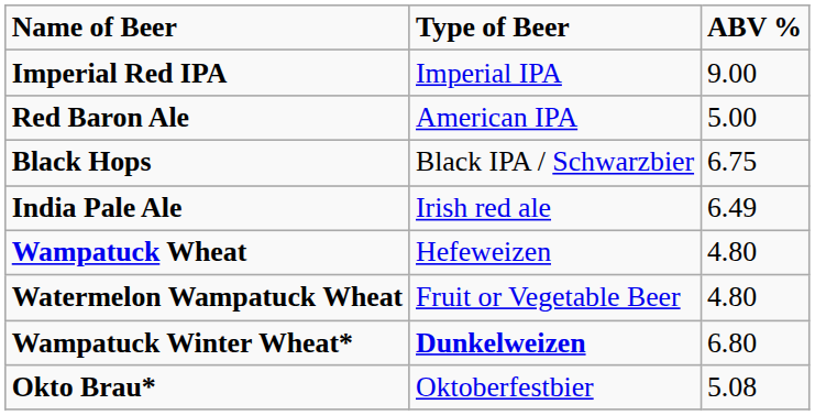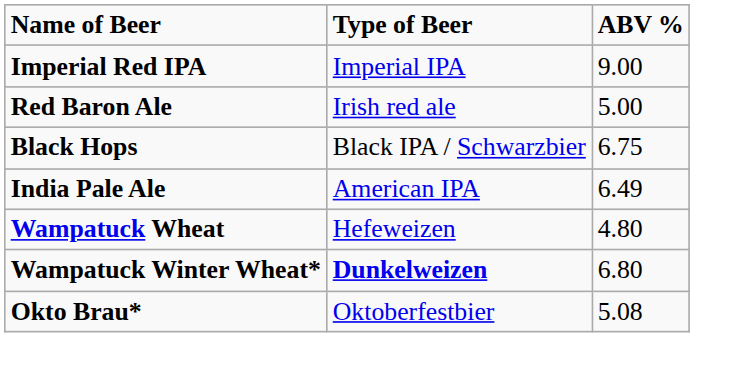Red Baron Ale | Type of Beer: American IPA -> Irish red ale
India Pale Ale | Type of Beer: Irish red ale -> American IPA
- row: Watermelon Wampatuck Wheat | Fruit or Vegetable Beer | 4.80
